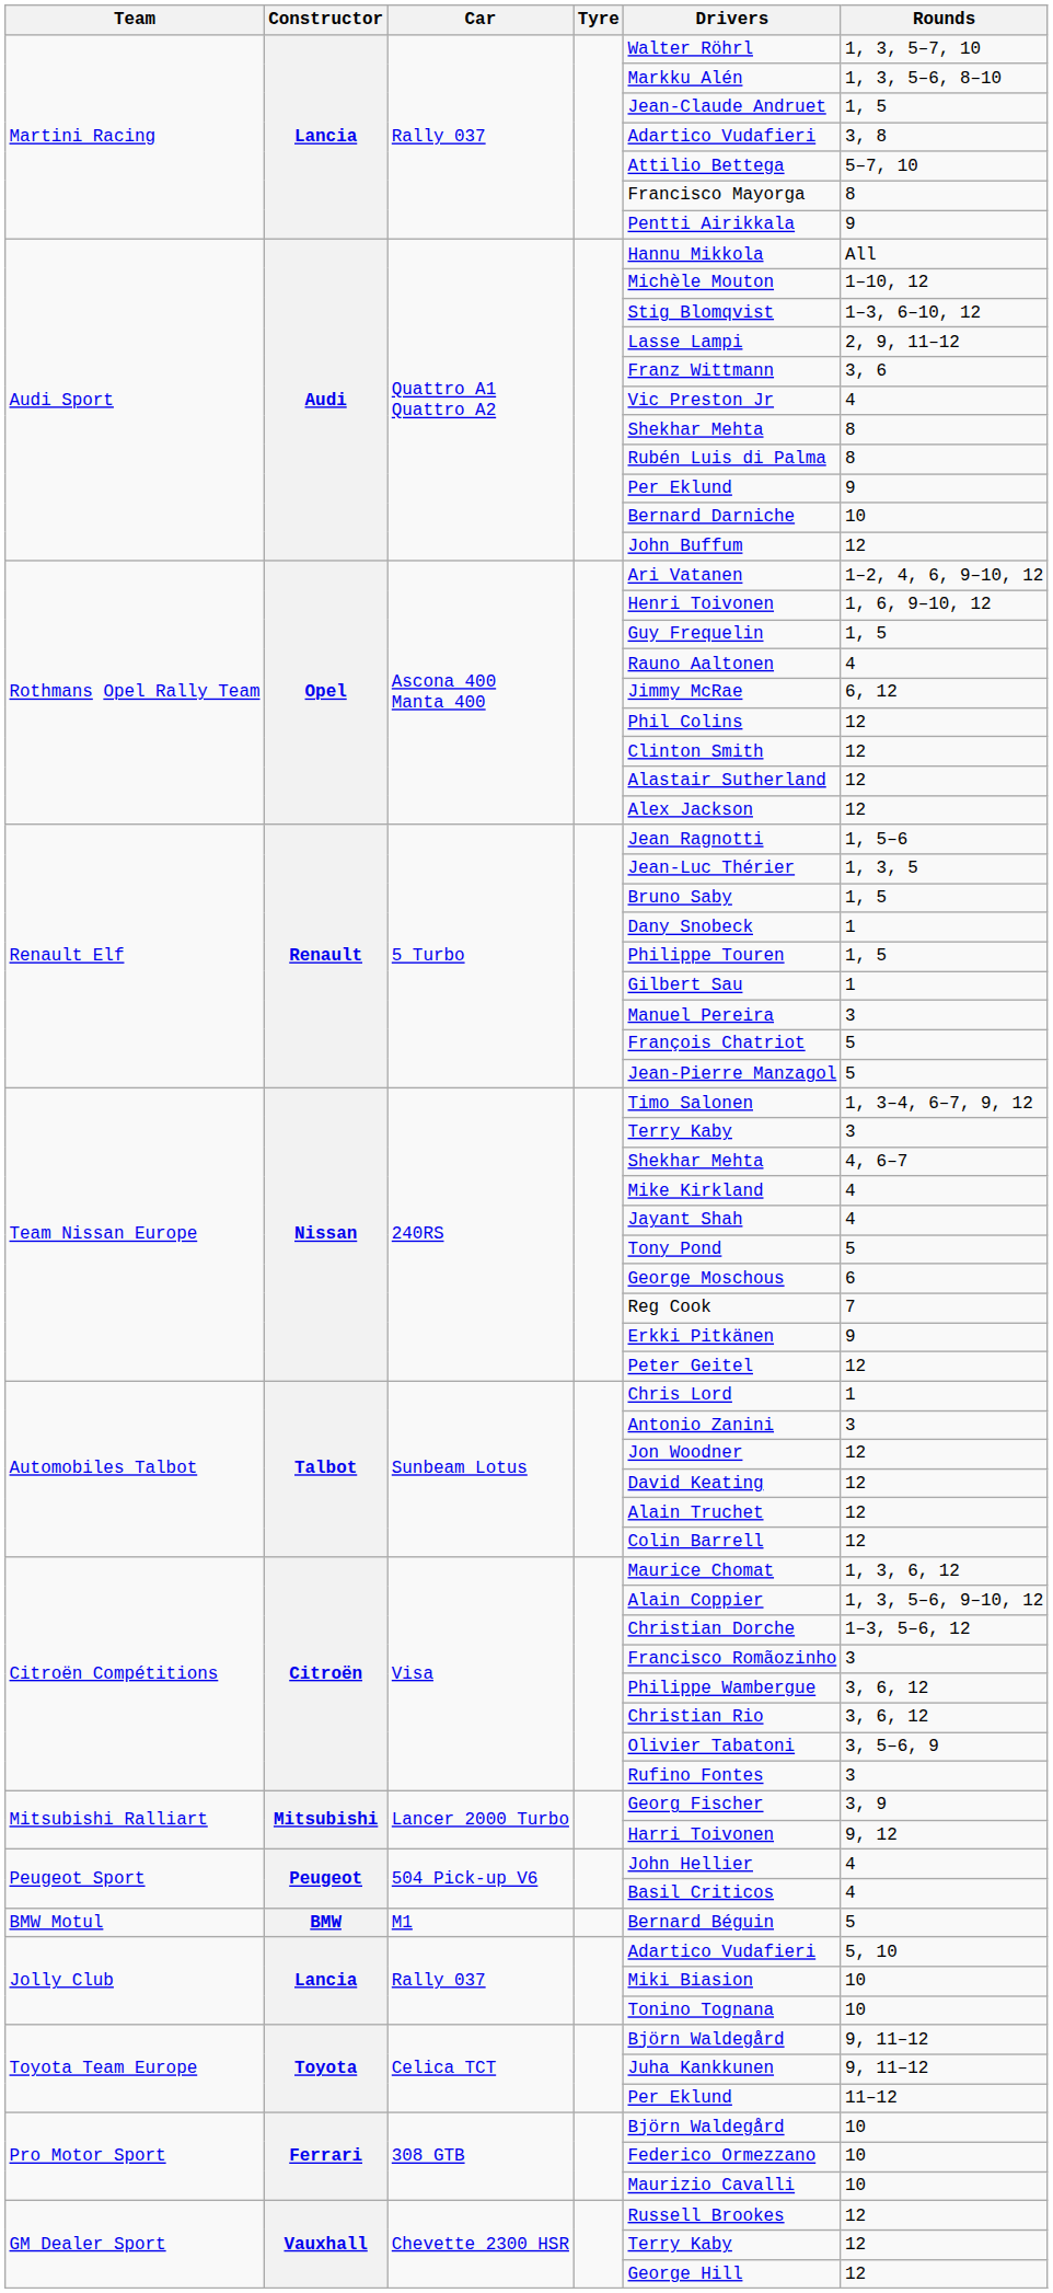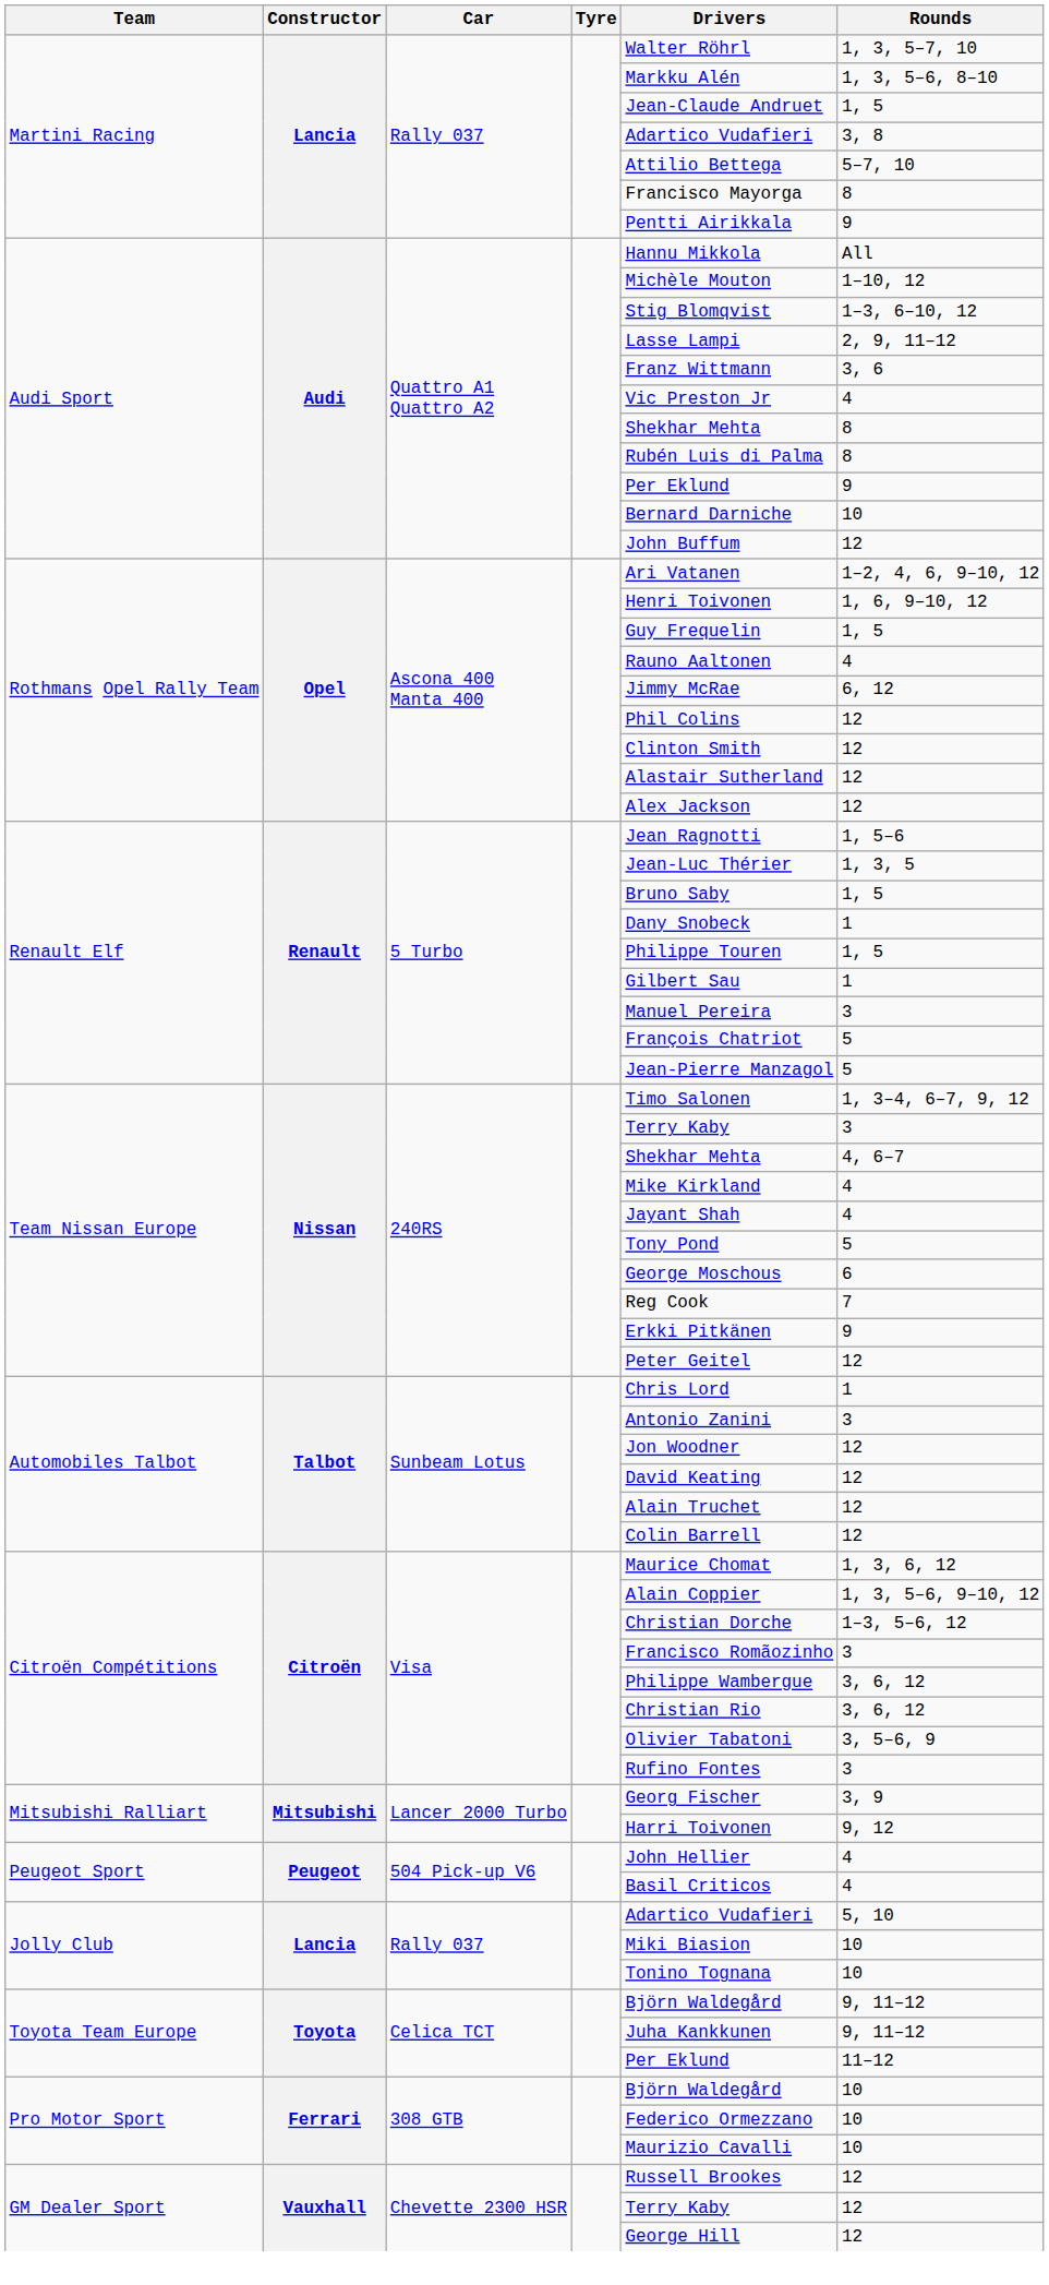- row: BMW Motul | BMW | M1 | Bernard Béguin | 5
